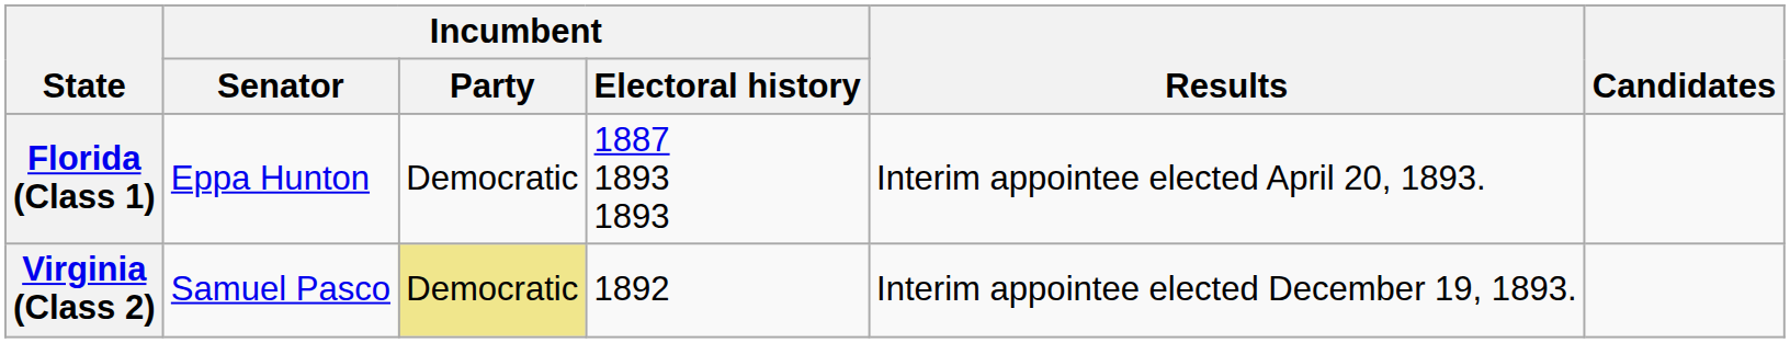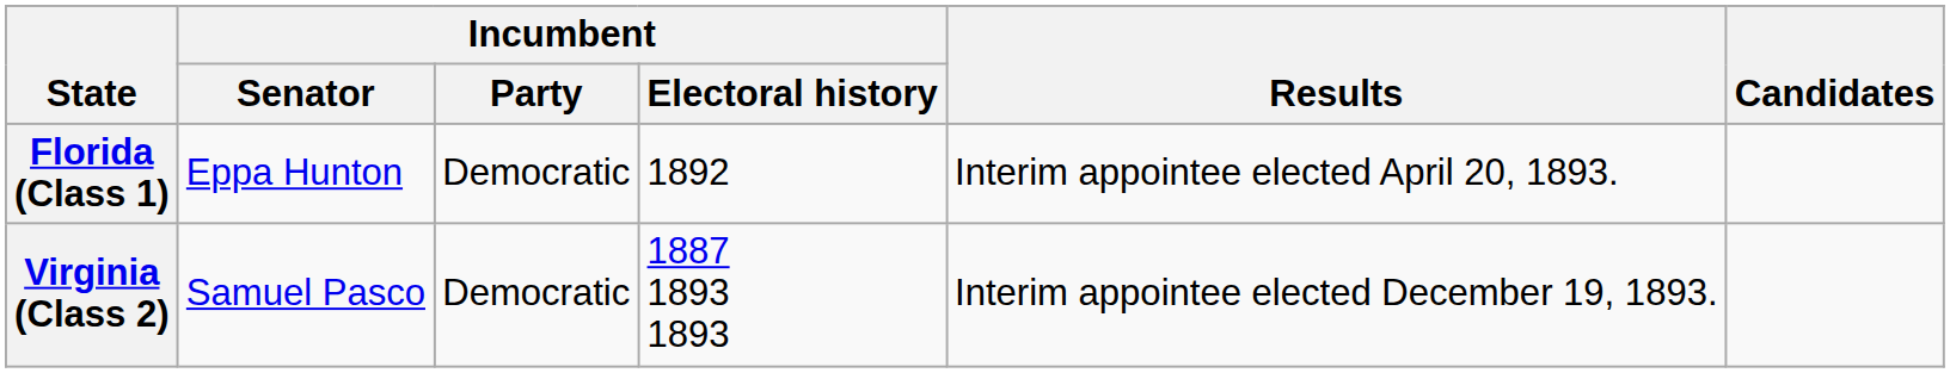Florida (Class 1) | Incumbent / Electoral history: 1887 1893 1893 -> 1892
Virginia (Class 2) | Incumbent / Party: khaki background -> no background
Virginia (Class 2) | Incumbent / Electoral history: 1892 -> 1887 1893 1893
